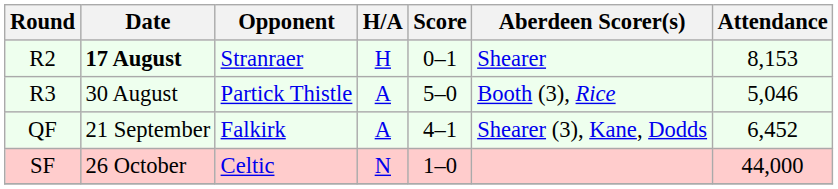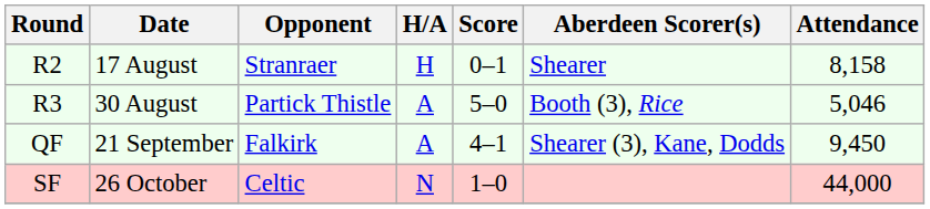R2 | Date: bold -> normal
R2 | Attendance: 8,153 -> 8,158
QF | Attendance: 6,452 -> 9,450
